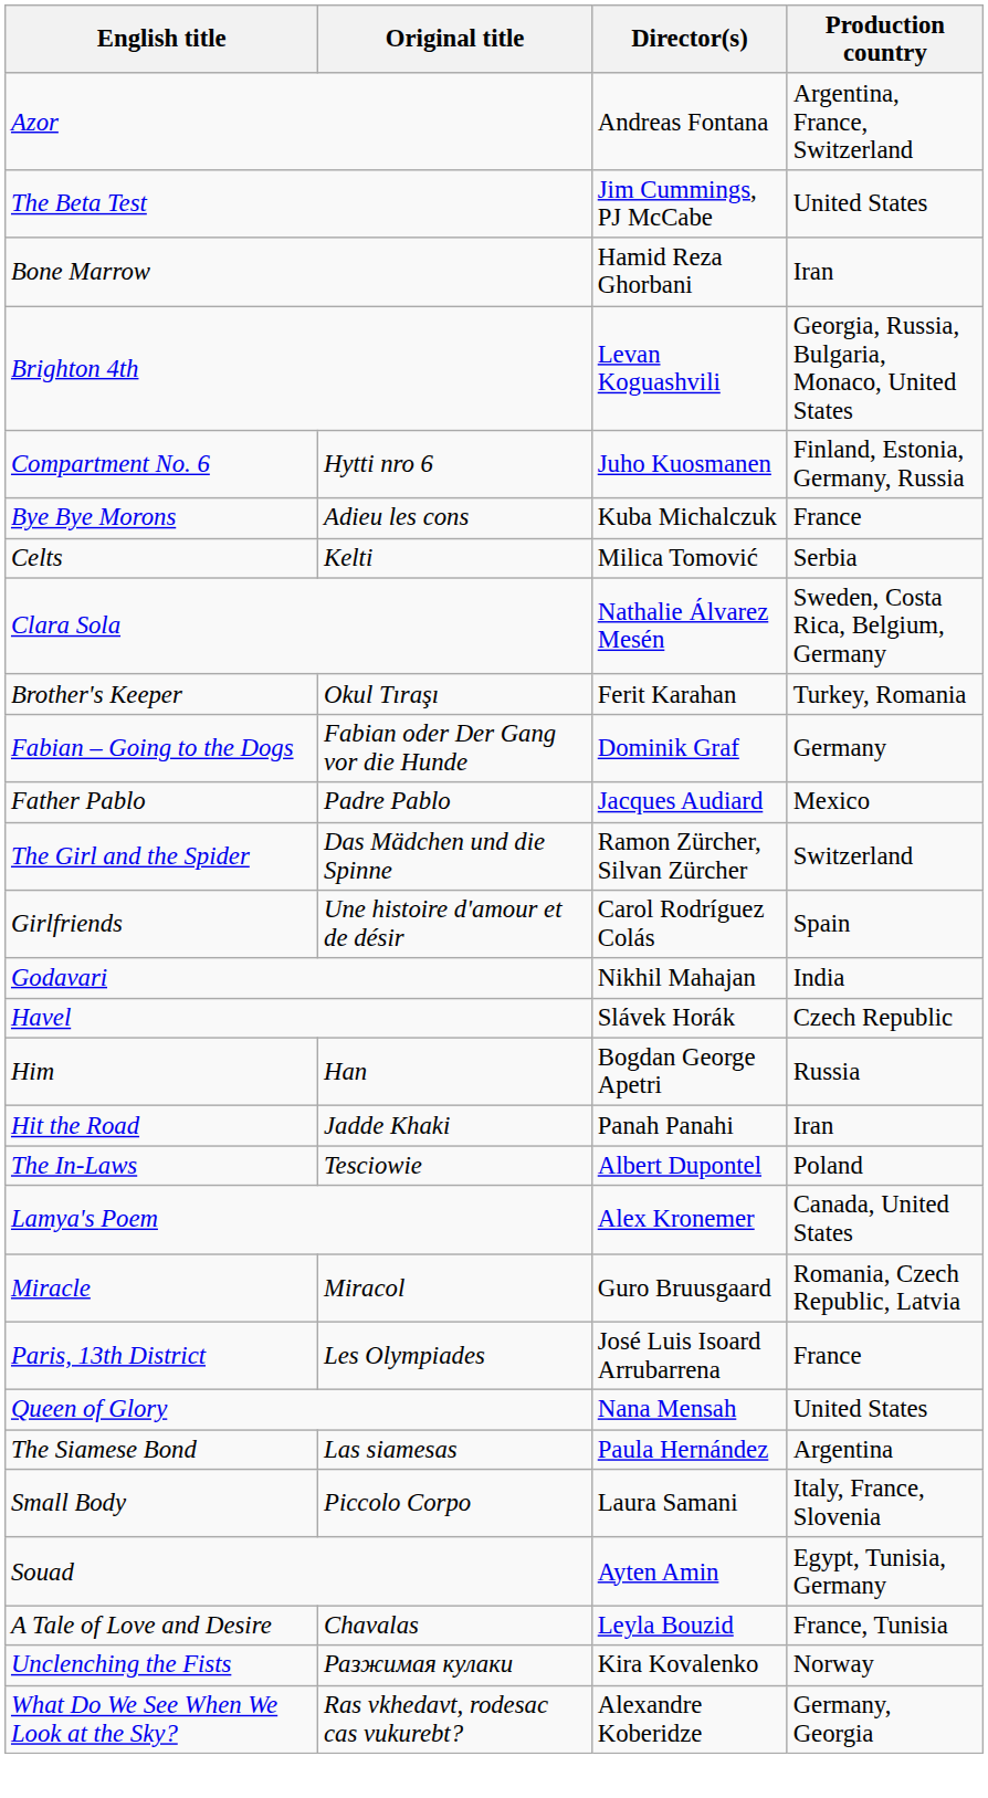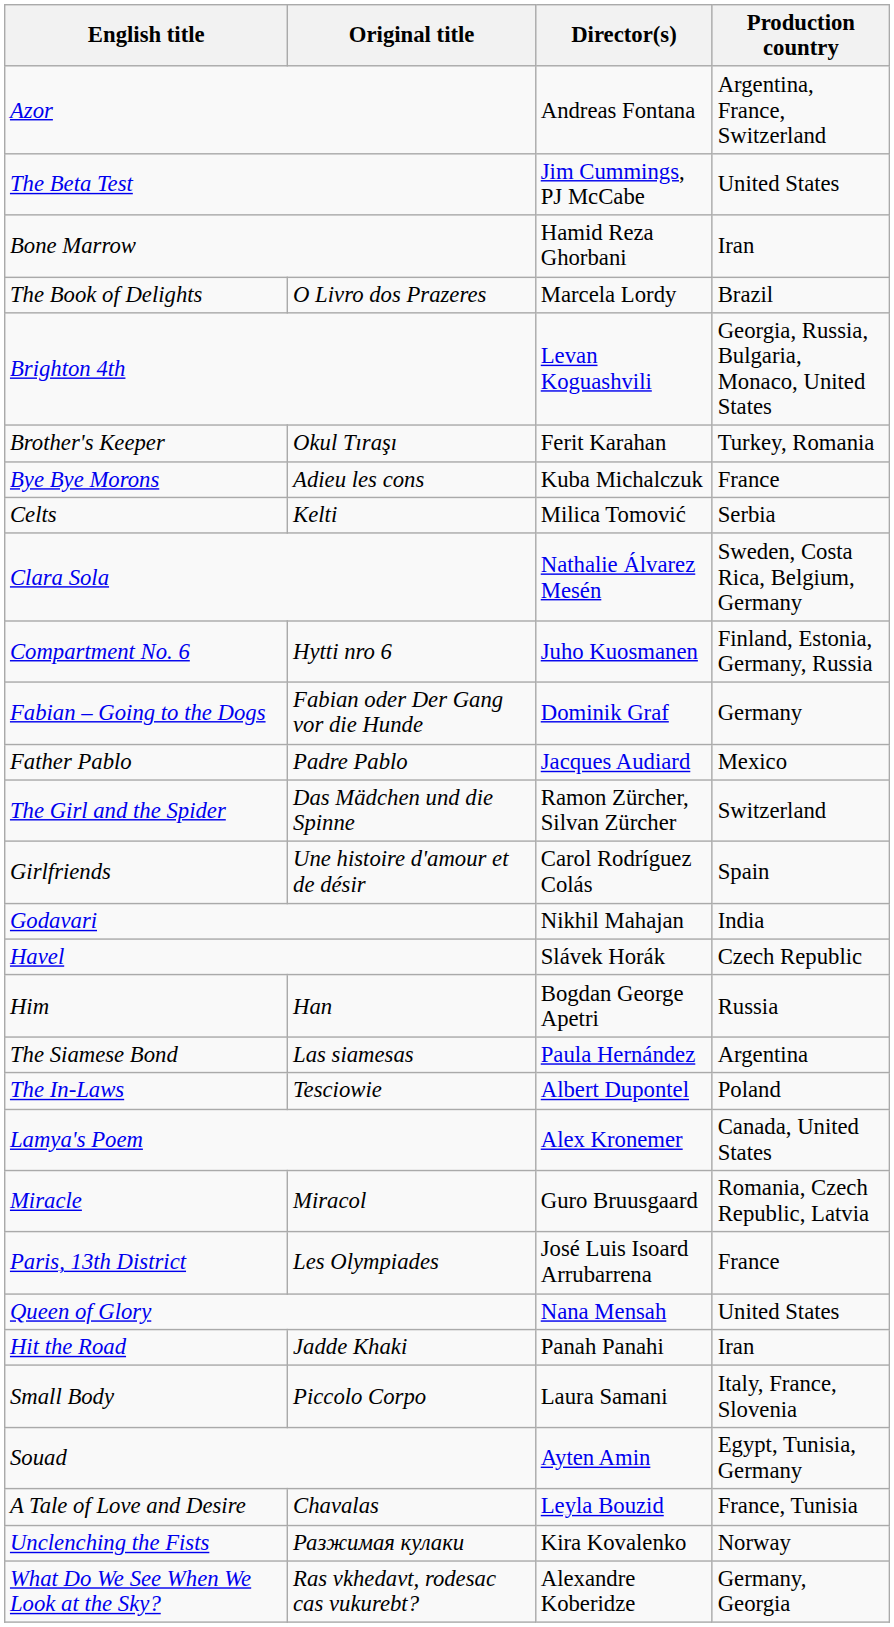+ row: The Book of Delights | O Livro dos Prazeres | Marcela Lordy | Brazil
rows swapped: Brother's Keeper <-> Compartment No. 6
rows swapped: Hit the Road <-> The Siamese Bond
